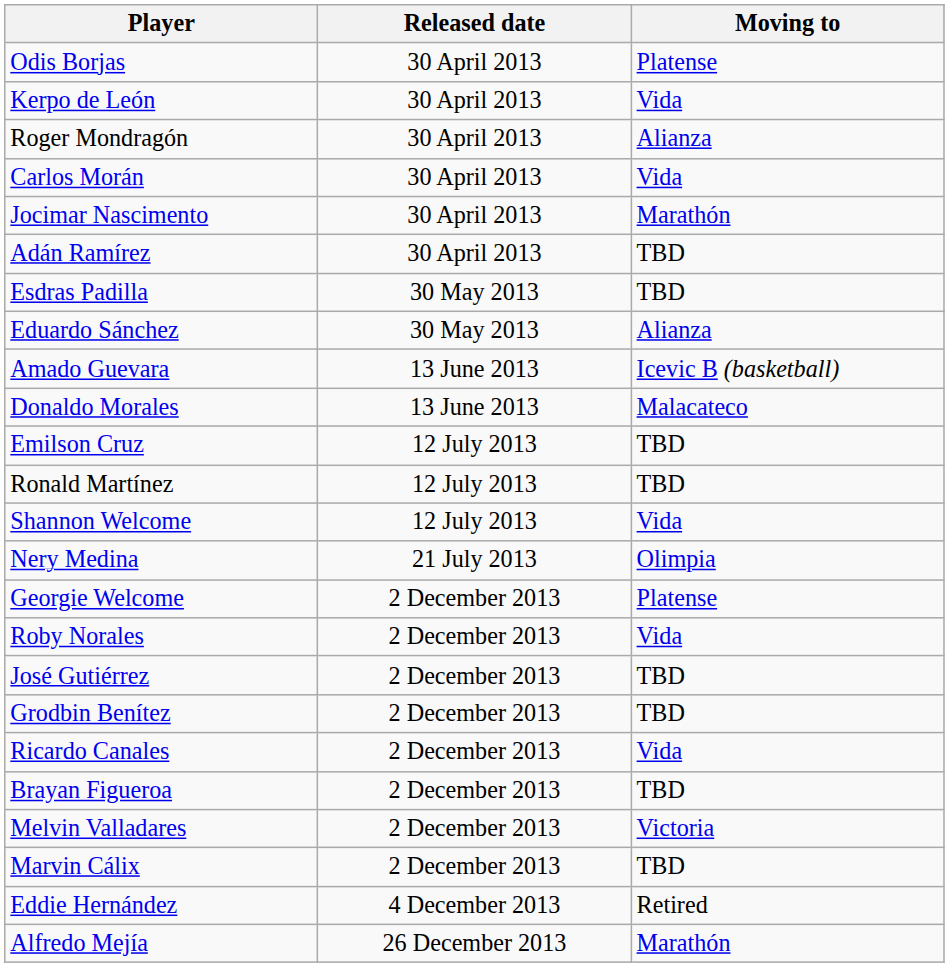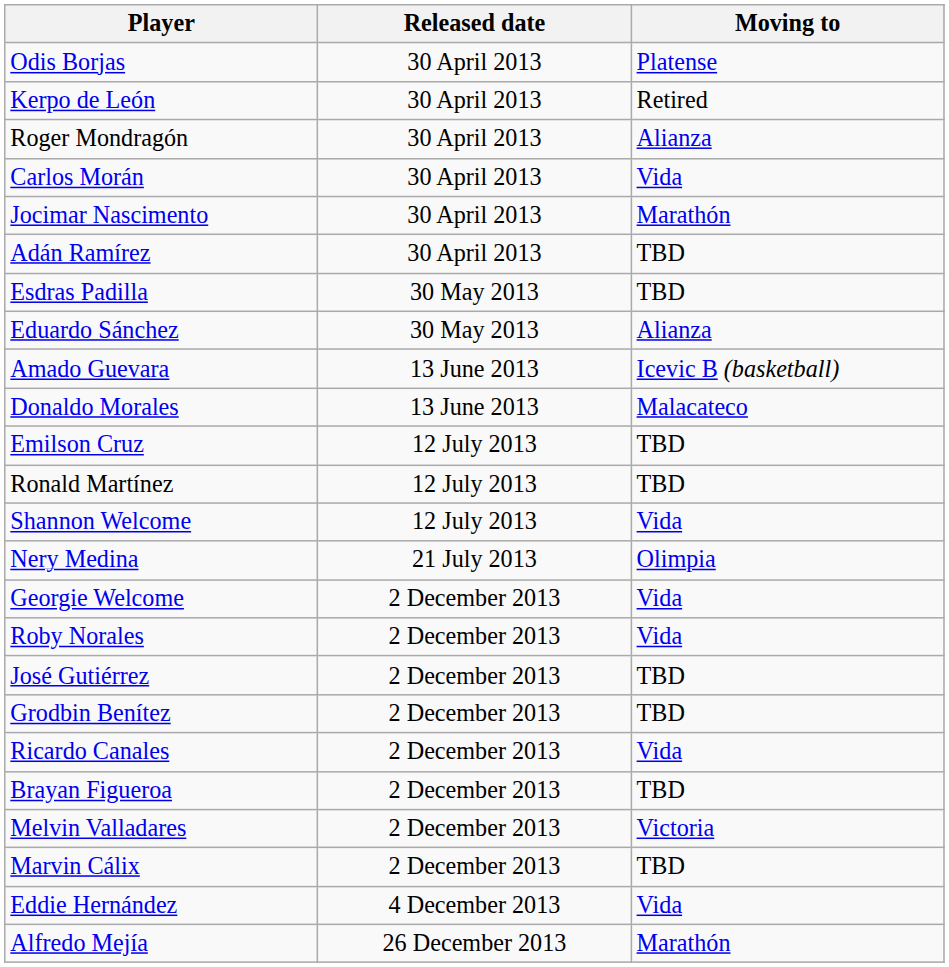Kerpo de León | Moving to: Vida -> Retired
Georgie Welcome | Moving to: Platense -> Vida
Eddie Hernández | Moving to: Retired -> Vida
